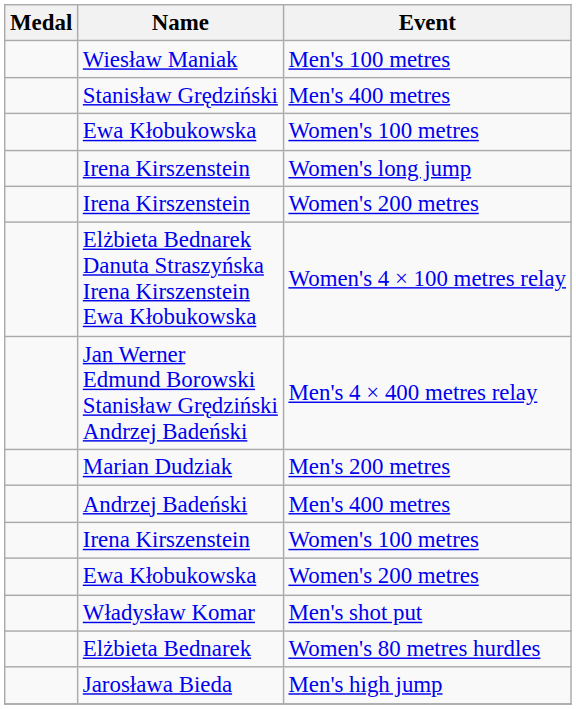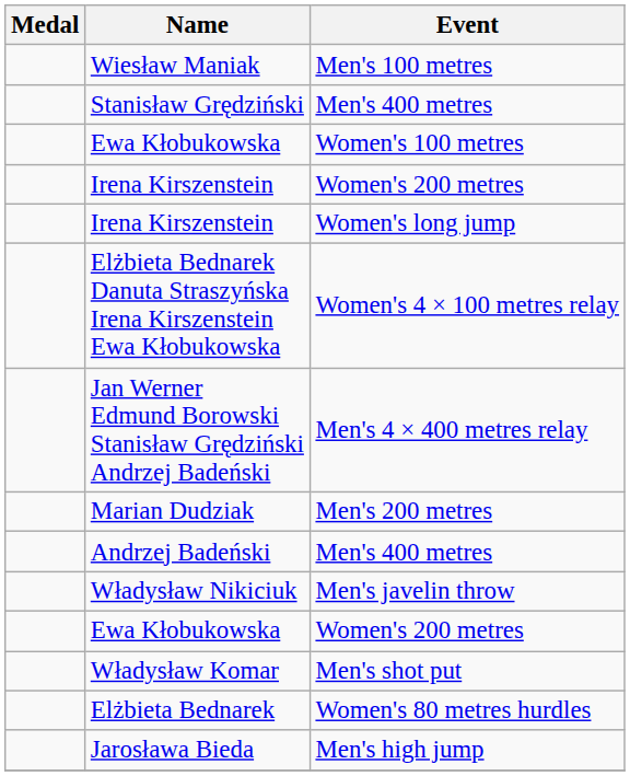rows swapped: Irena Kirszenstein / Women's 200 metres <-> Irena Kirszenstein / Women's long jump
+ row: Władysław Nikiciuk | Men's javelin throw
- row: Irena Kirszenstein | Women's 100 metres
